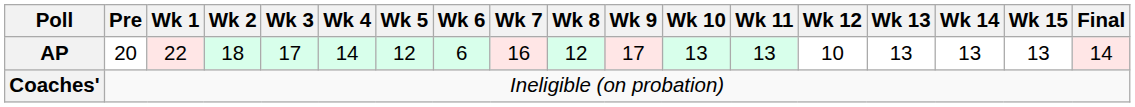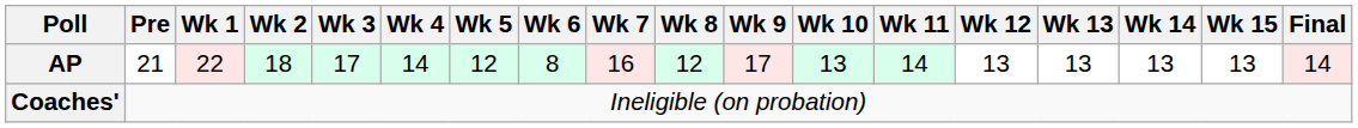AP | Pre: 20 -> 21
AP | Wk 6: 6 -> 8
AP | Wk 11: 13 -> 14
AP | Wk 12: 10 -> 13
